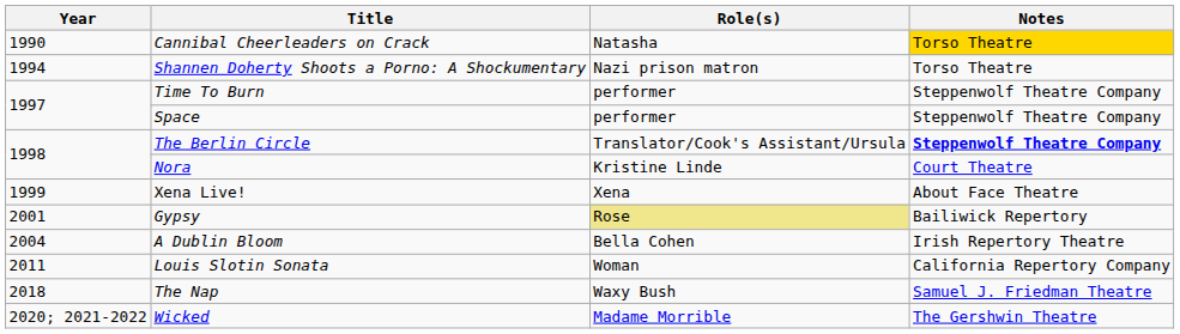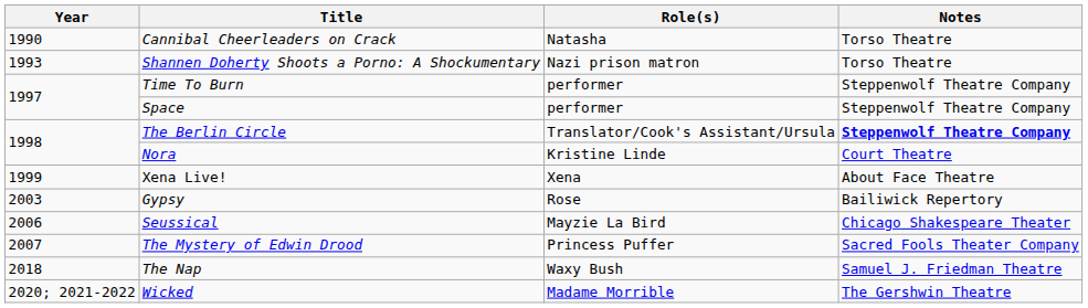Cannibal Cheerleaders on Crack | Notes: gold background -> no background
Shannen Doherty Shoots a Porno: A Shockumentary | Year: 1994 -> 1993
Gypsy | Year: 2001 -> 2003
Gypsy | Role(s): khaki background -> no background
- row: 2004 | A Dublin Bloom | Bella Cohen | Irish Repertory Theatre
+ row: 2006 | Seussical | Mayzie La Bird | Chicago Shakespeare Theater
+ row: 2007 | The Mystery of Edwin Drood | Princess Puffer | Sacred Fools Theater Company
- row: 2011 | Louis Slotin Sonata | Woman | California Repertory Company
